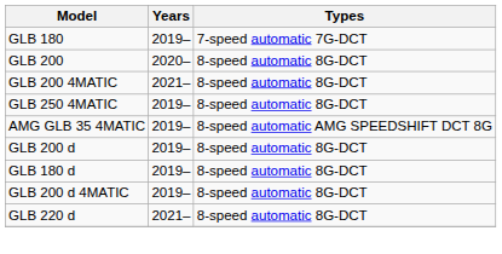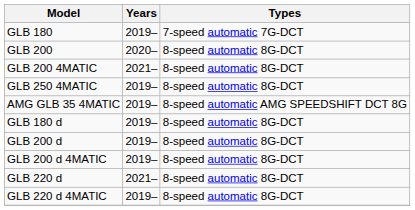rows swapped: GLB 180 d <-> GLB 200 d
+ row: GLB 220 d 4MATIC | 2019– | 8-speed automatic 8G-DCT
